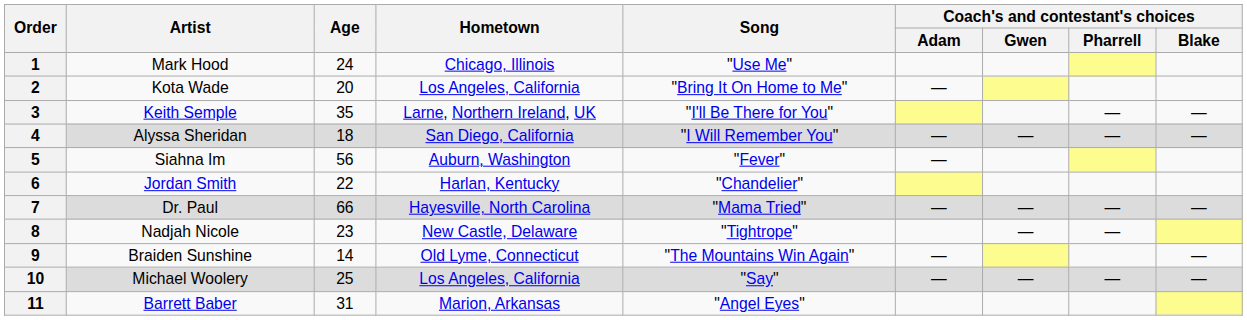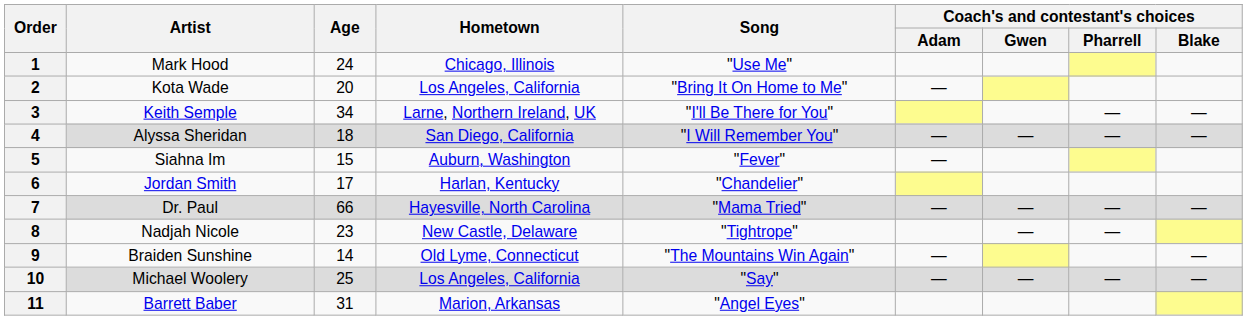3 | Age: 35 -> 34
5 | Age: 56 -> 15
6 | Age: 22 -> 17
